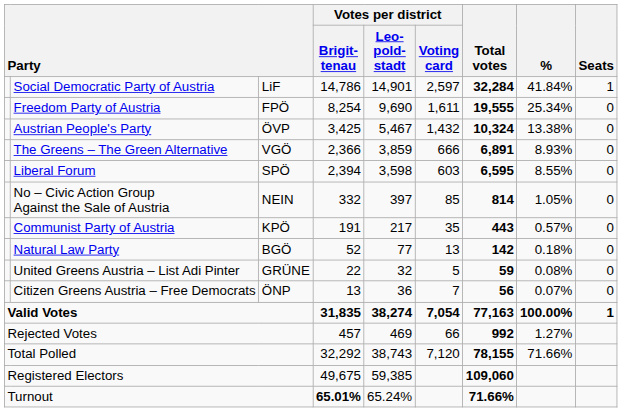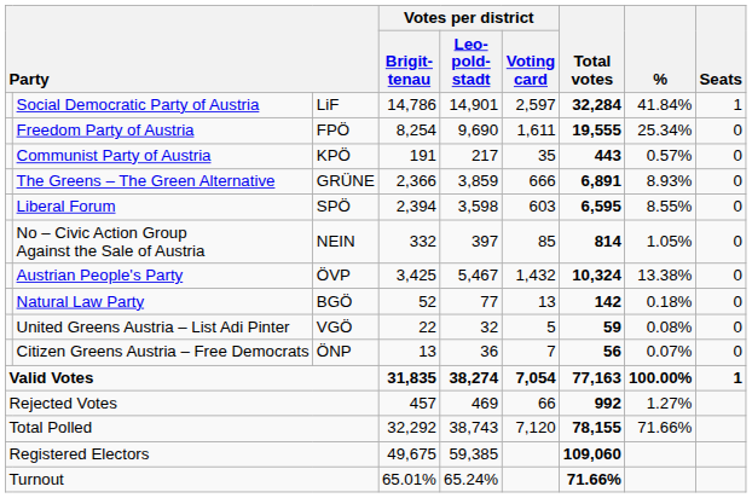rows swapped: Austrian People's Party <-> Communist Party of Austria
The Greens – The Green Alternative | column 3: VGÖ -> GRÜNE
United Greens Austria – List Adi Pinter | column 3: GRÜNE -> VGÖ
Turnout | Votes per district / Brigit- tenau: bold -> normal
